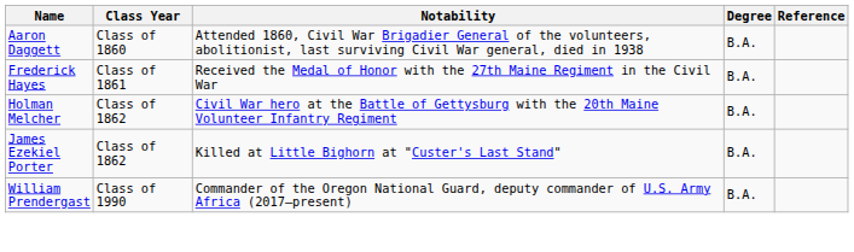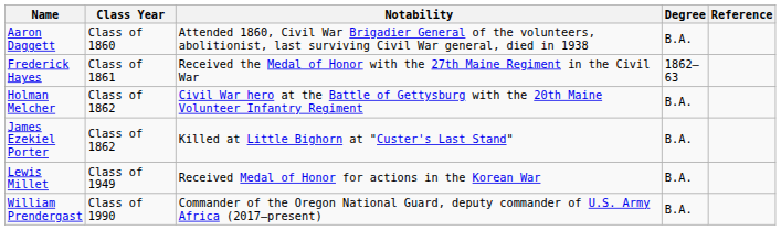Frederick Hayes | Degree: B.A. -> 1862–63
+ row: Lewis Millet | Class of 1949 | Received Medal of Honor for actions in the Korean War | B.A.
